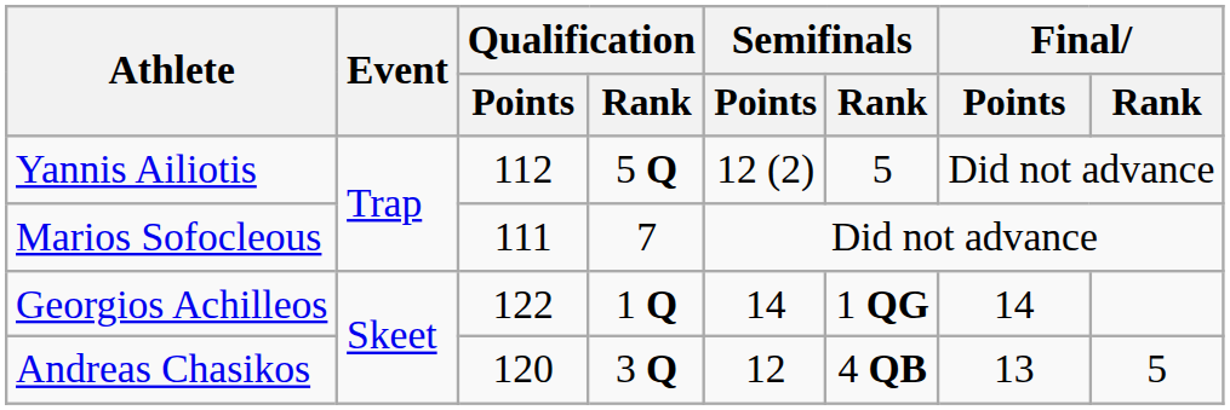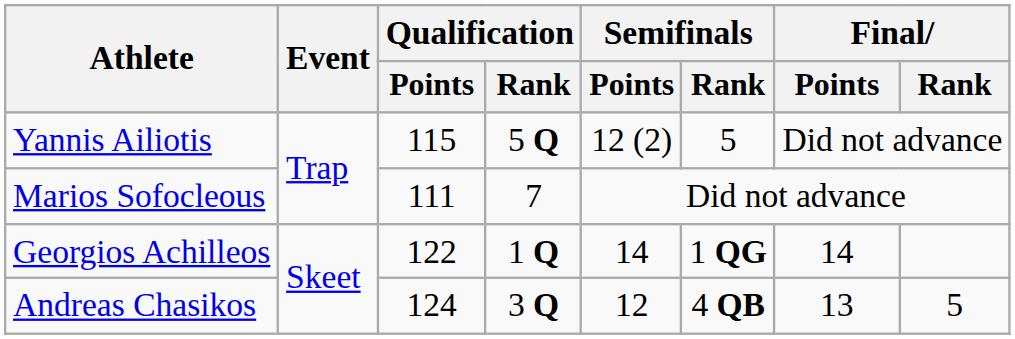Yannis Ailiotis | Qualification / Points: 112 -> 115
Andreas Chasikos | Qualification / Points: 120 -> 124
